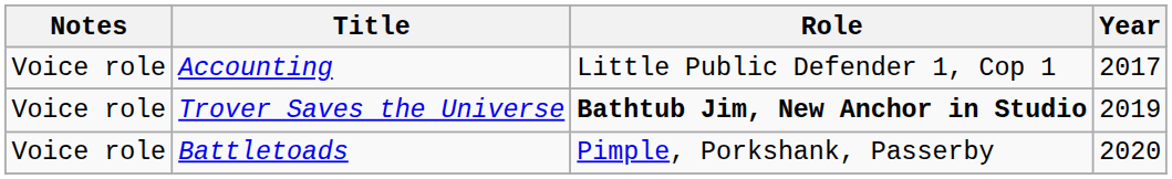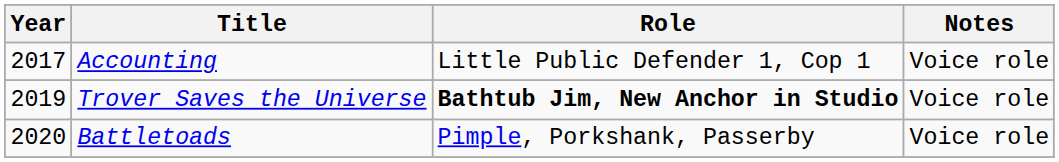columns swapped: Year <-> Notes
